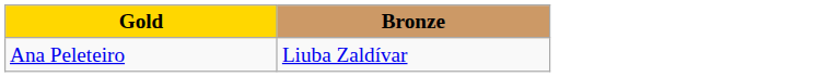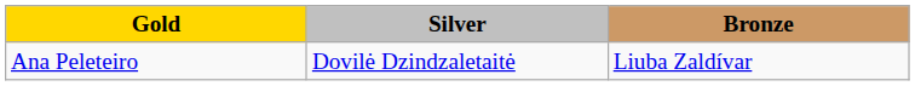+ column: Silver | Dovilė Dzindzaletaitė
